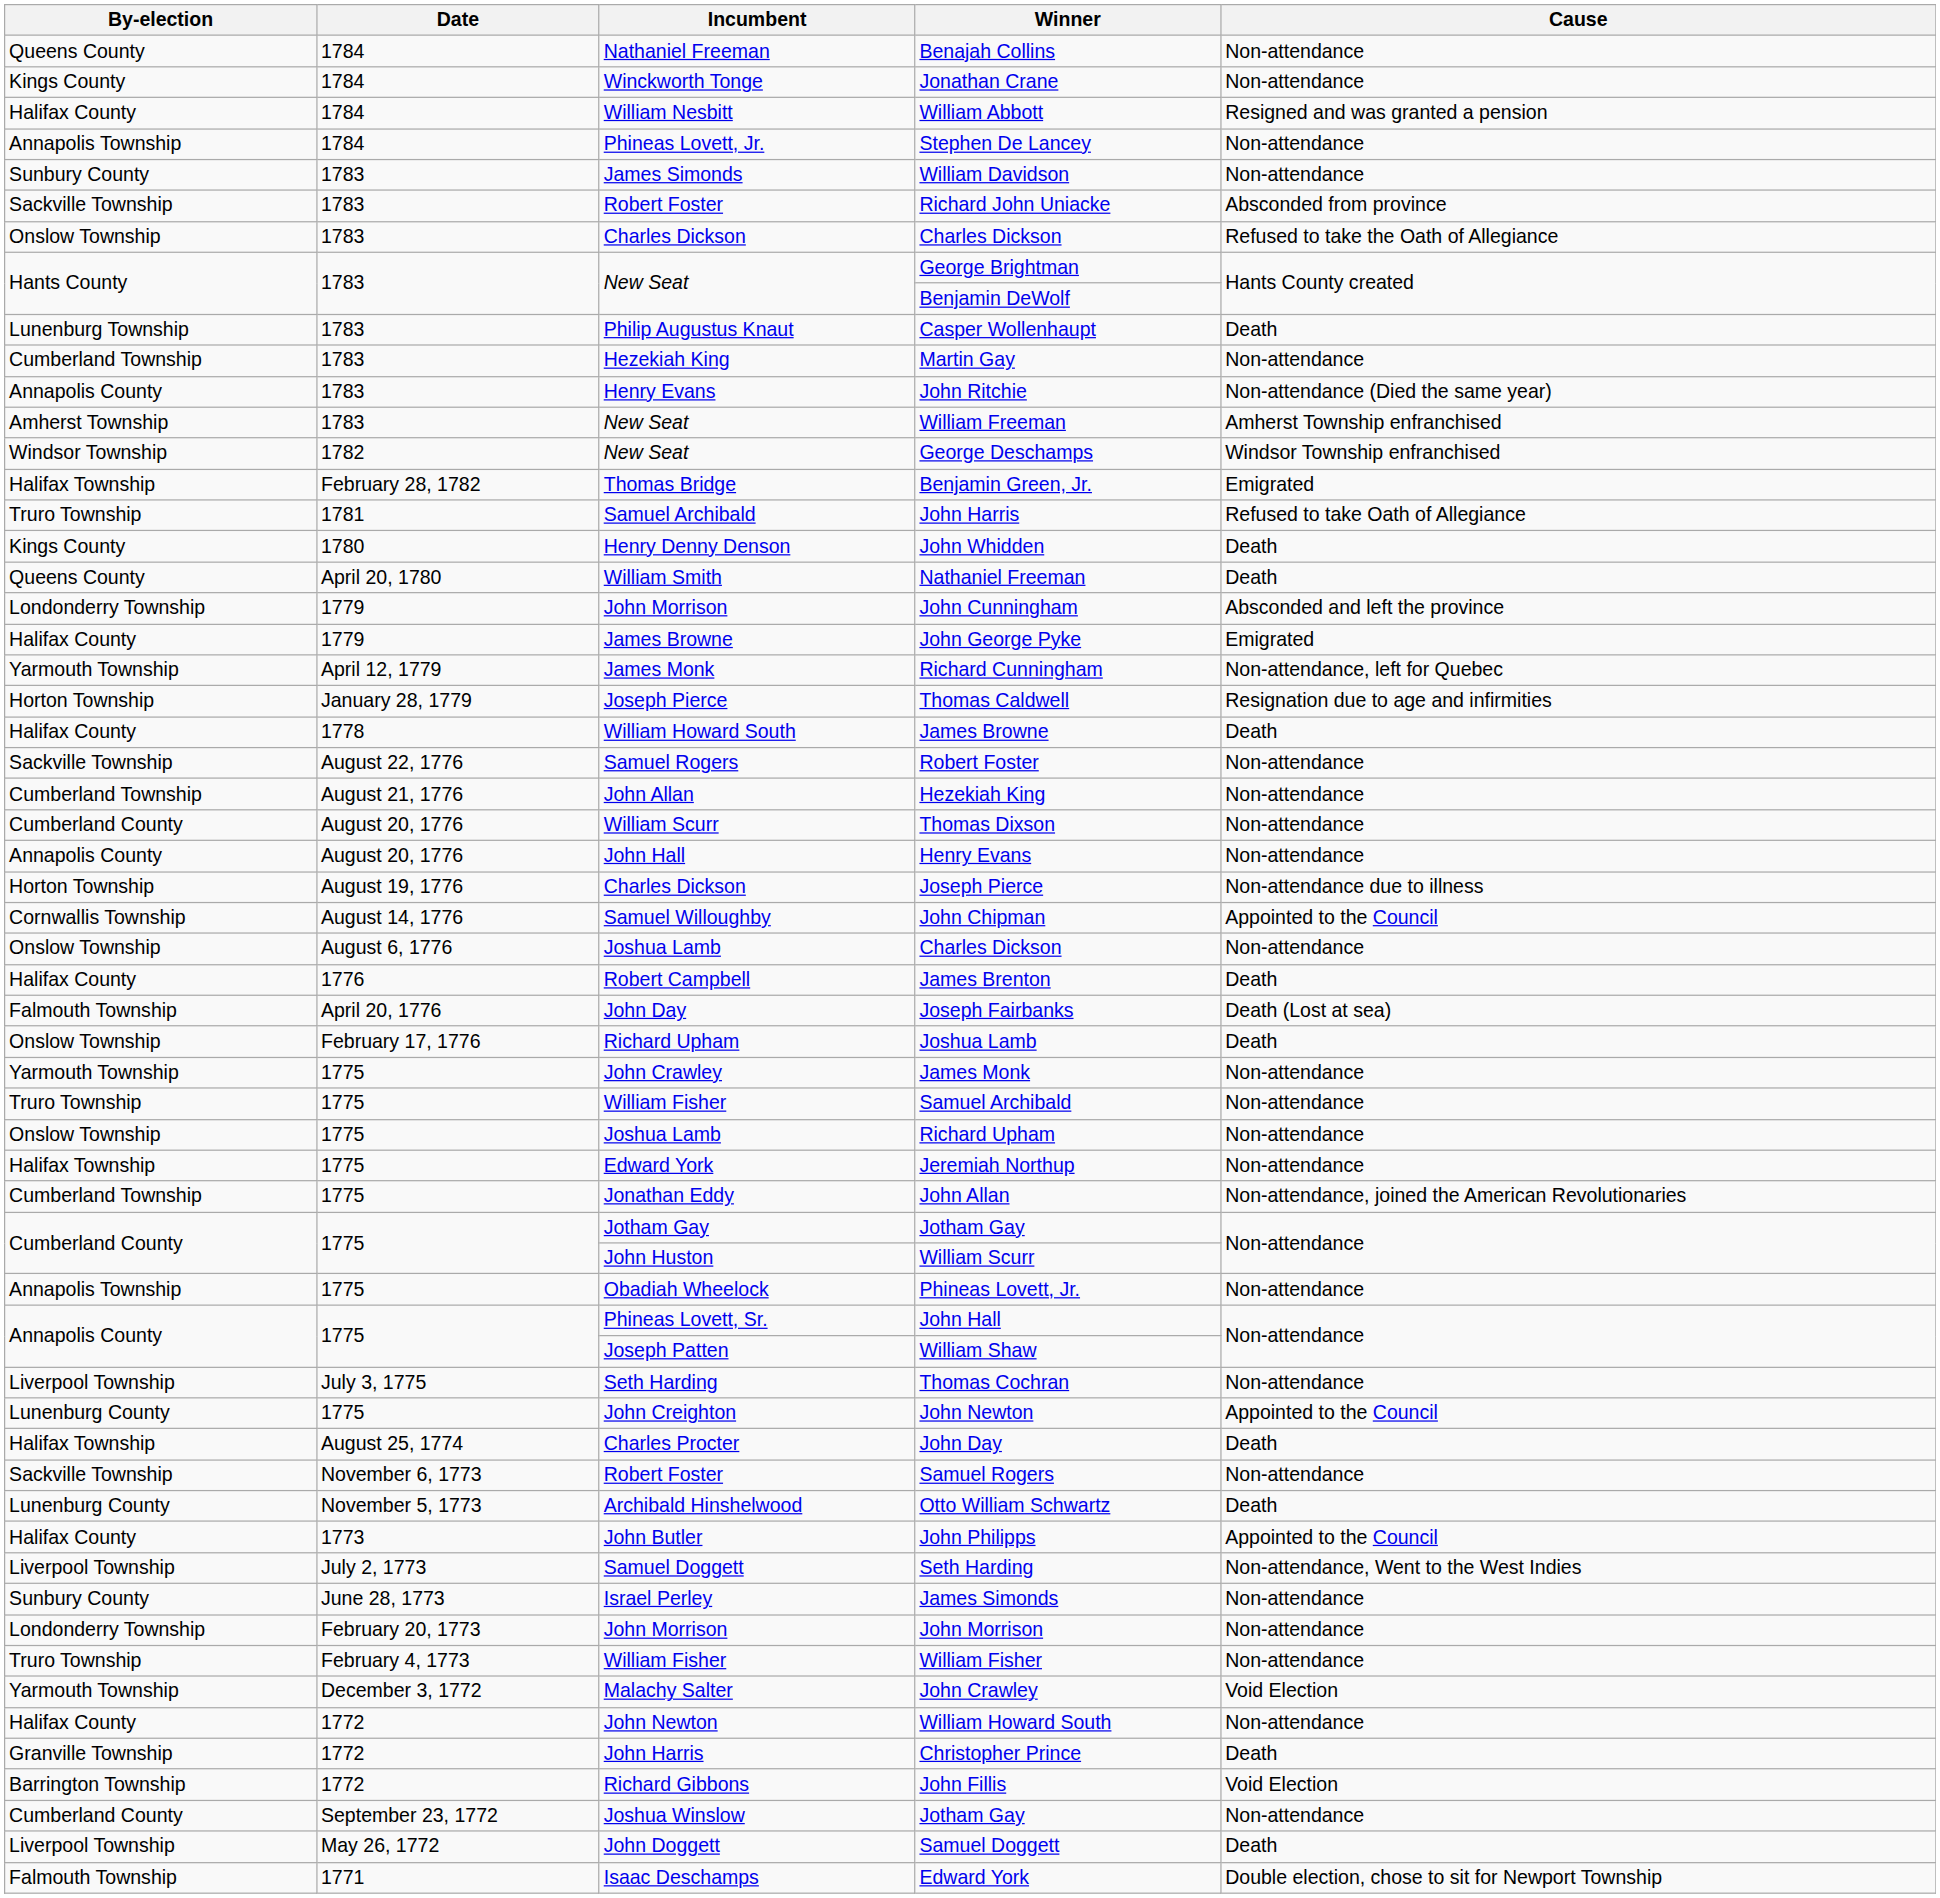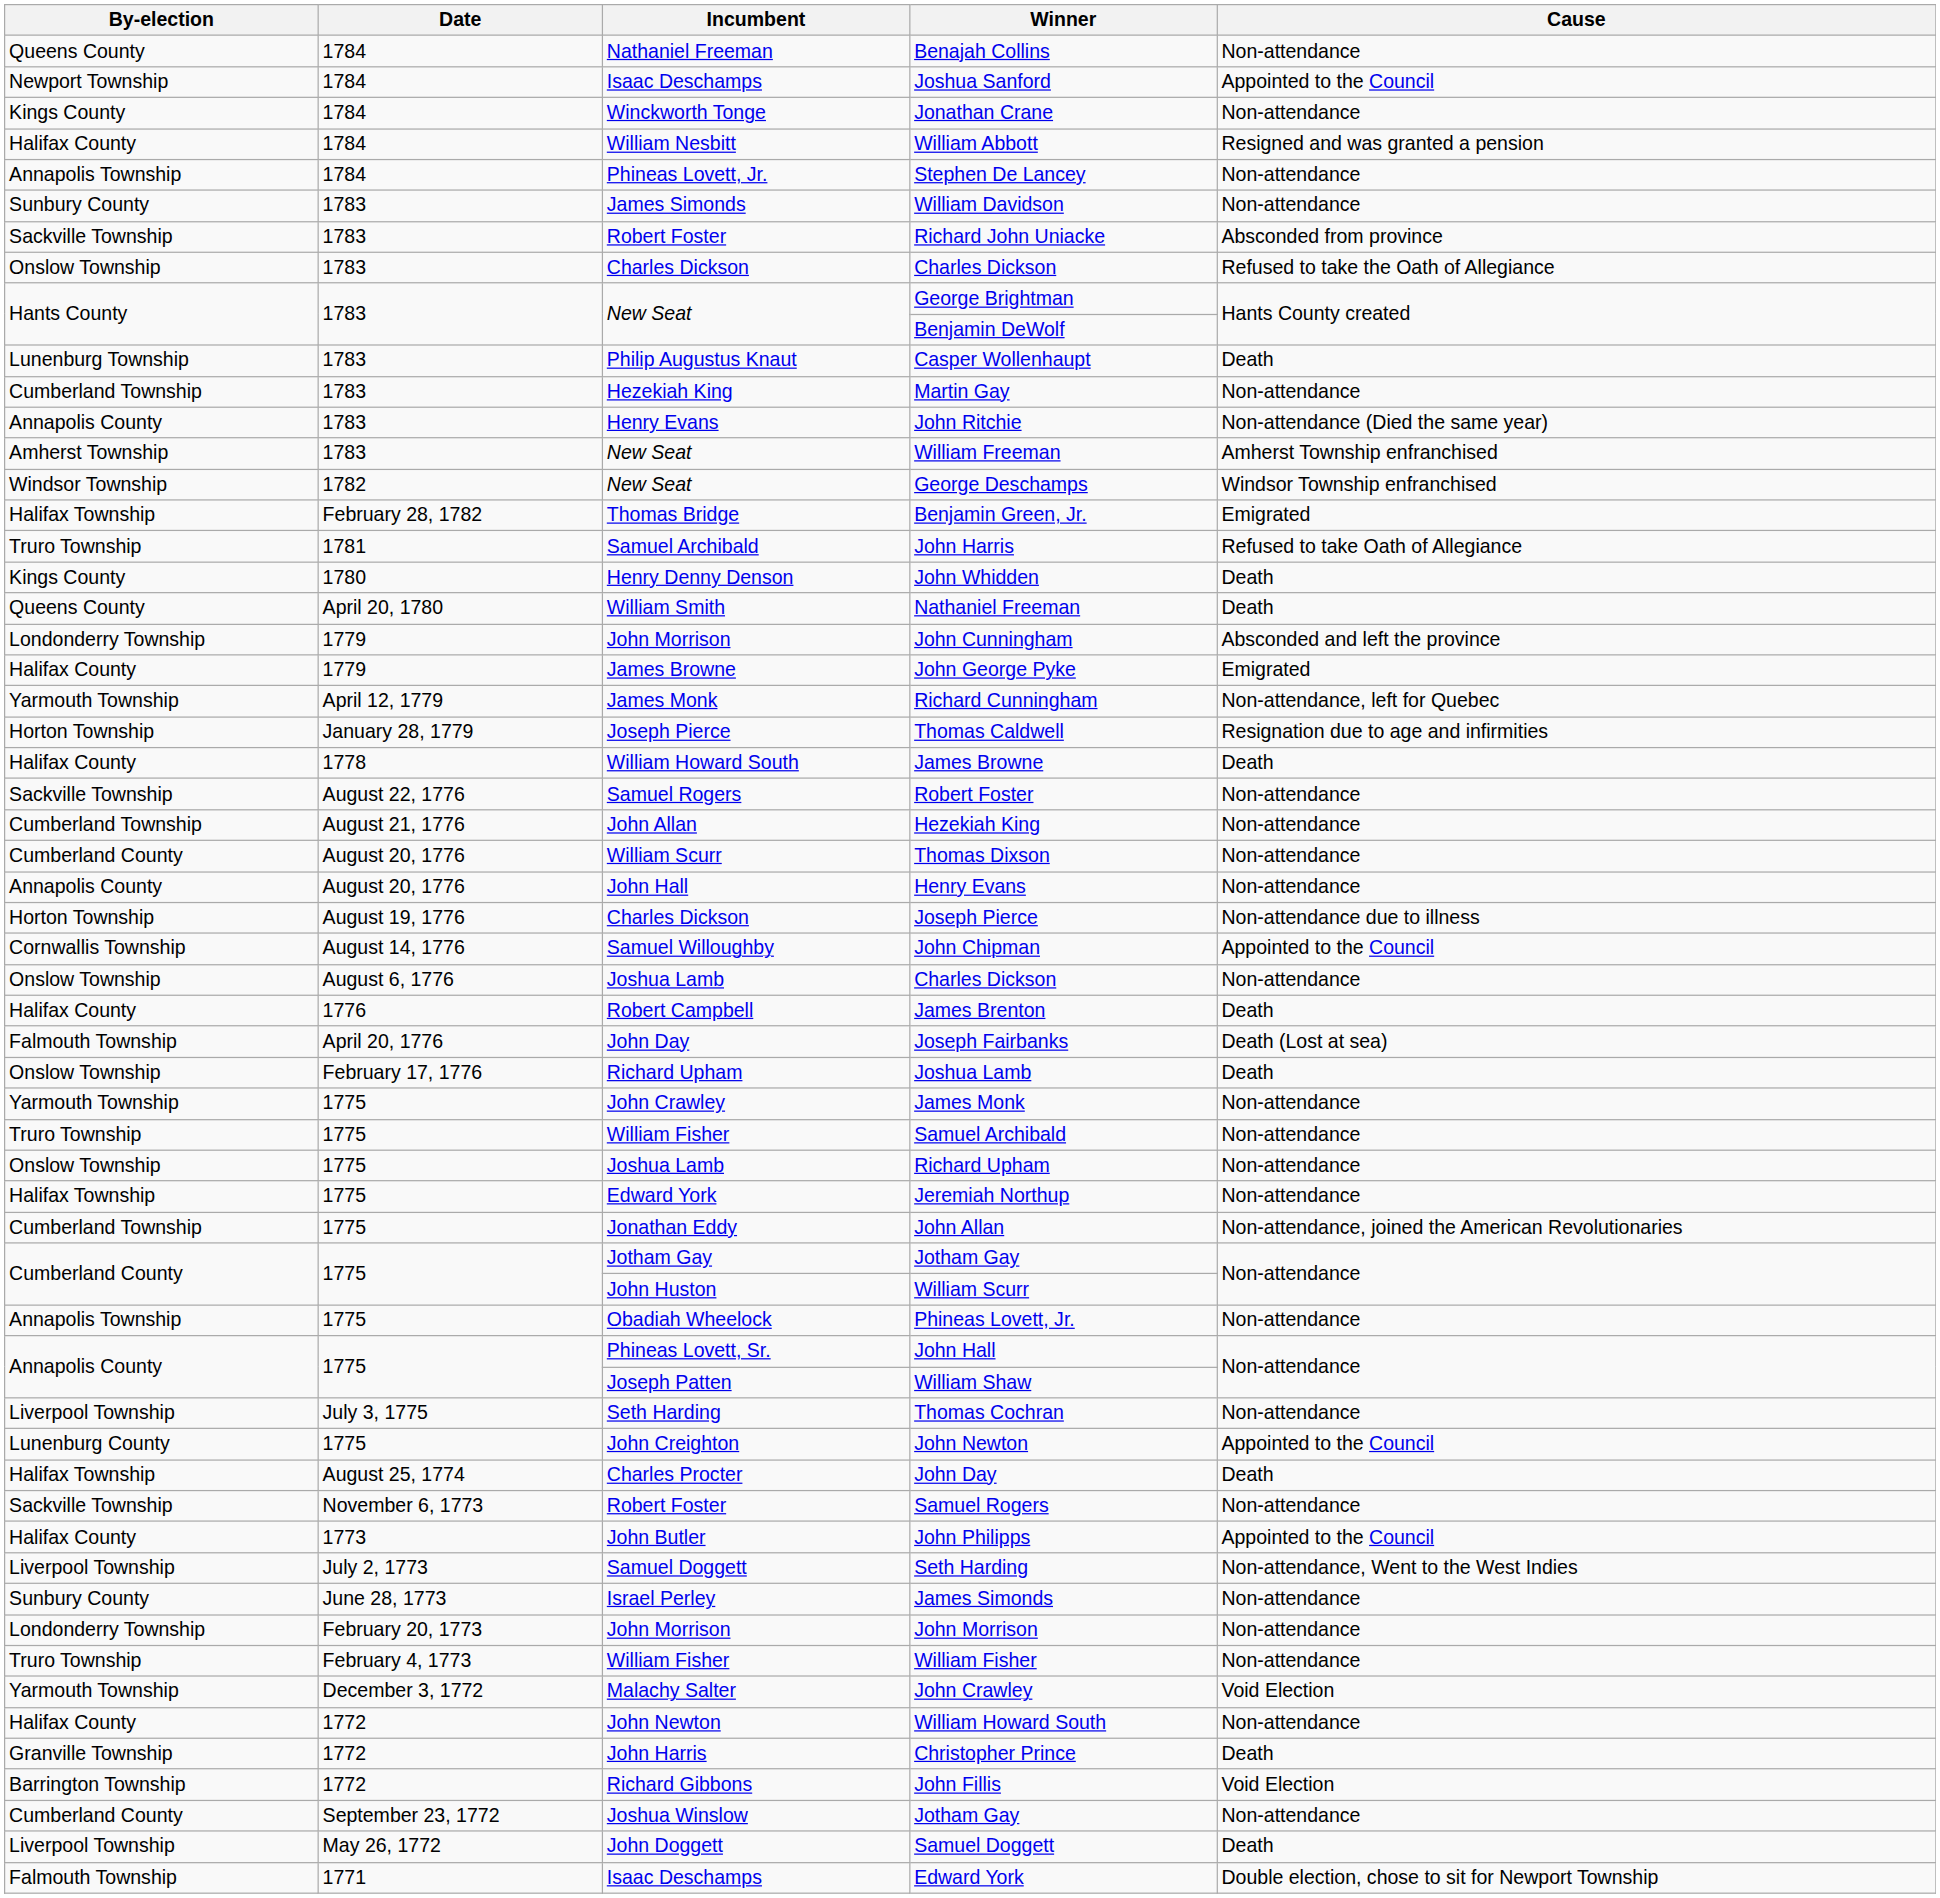+ row: Newport Township | 1784 | Isaac Deschamps | Joshua Sanford | Appointed to the Council
- row: Lunenburg County | November 5, 1773 | Archibald Hinshelwood | Otto William Schwartz | Death
